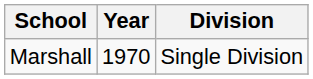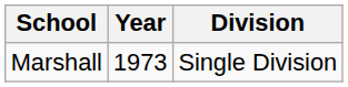Marshall | Year: 1970 -> 1973
